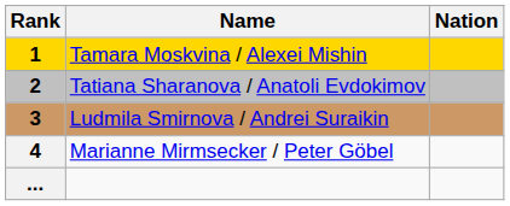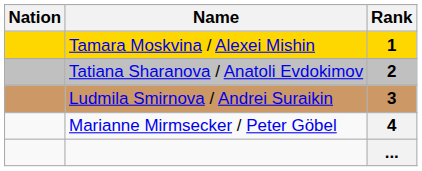columns swapped: Rank <-> Nation
